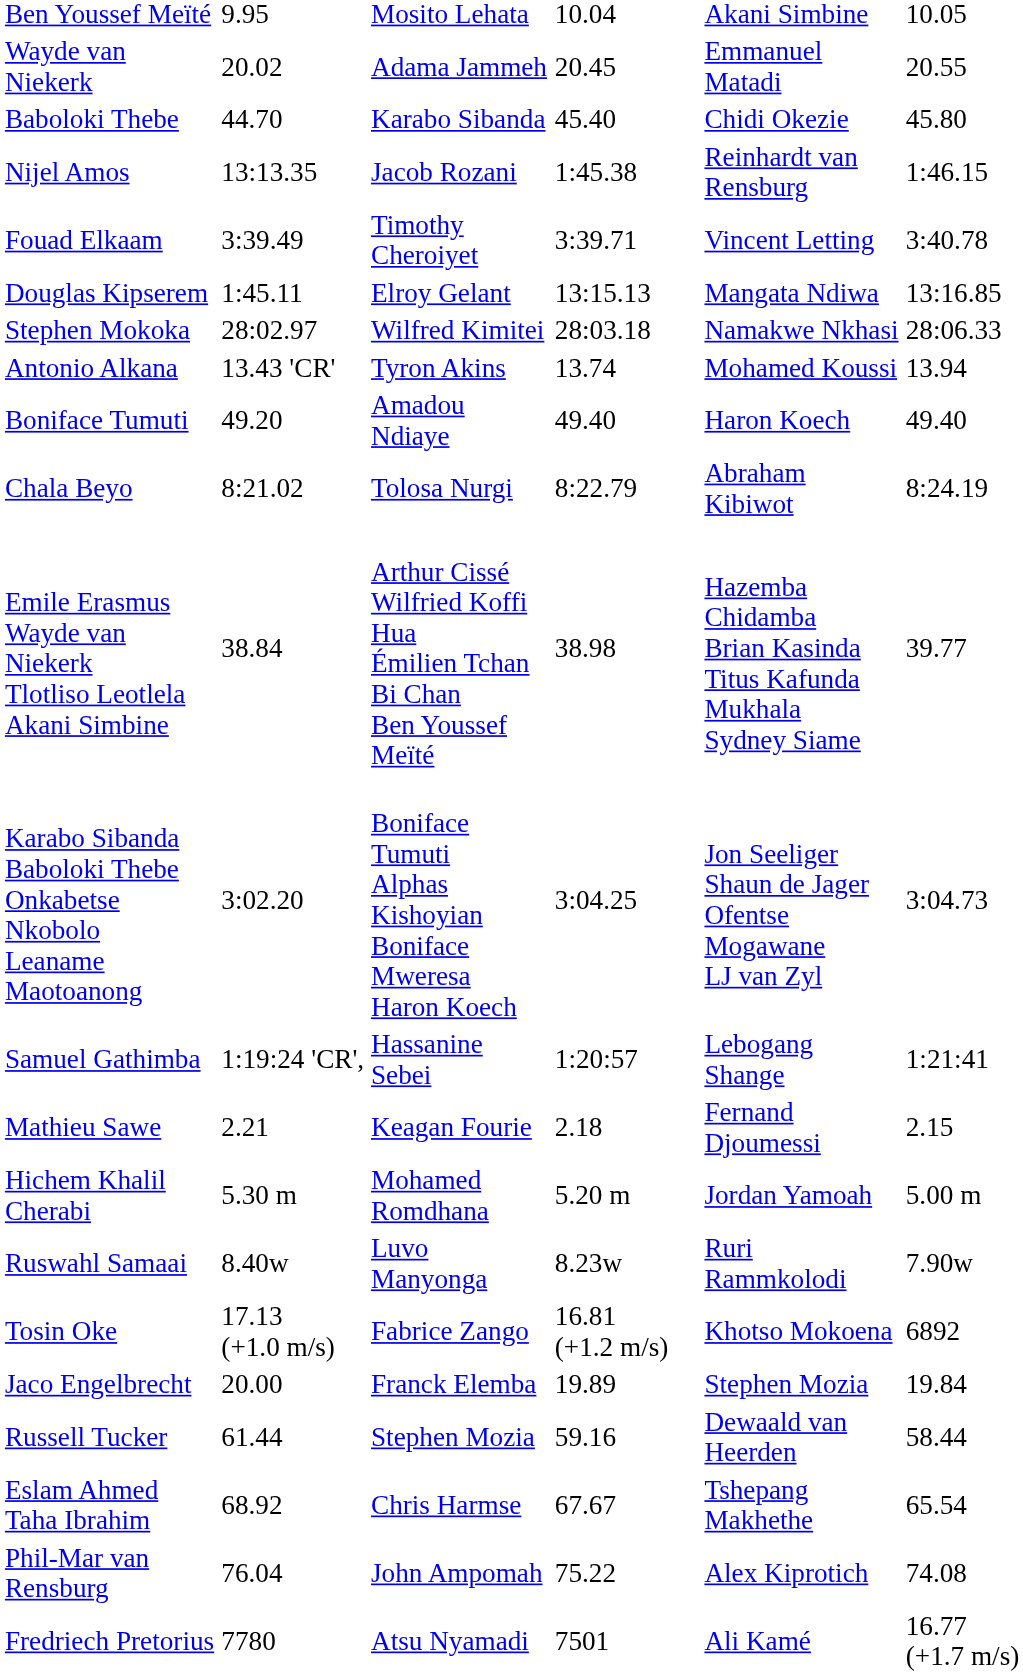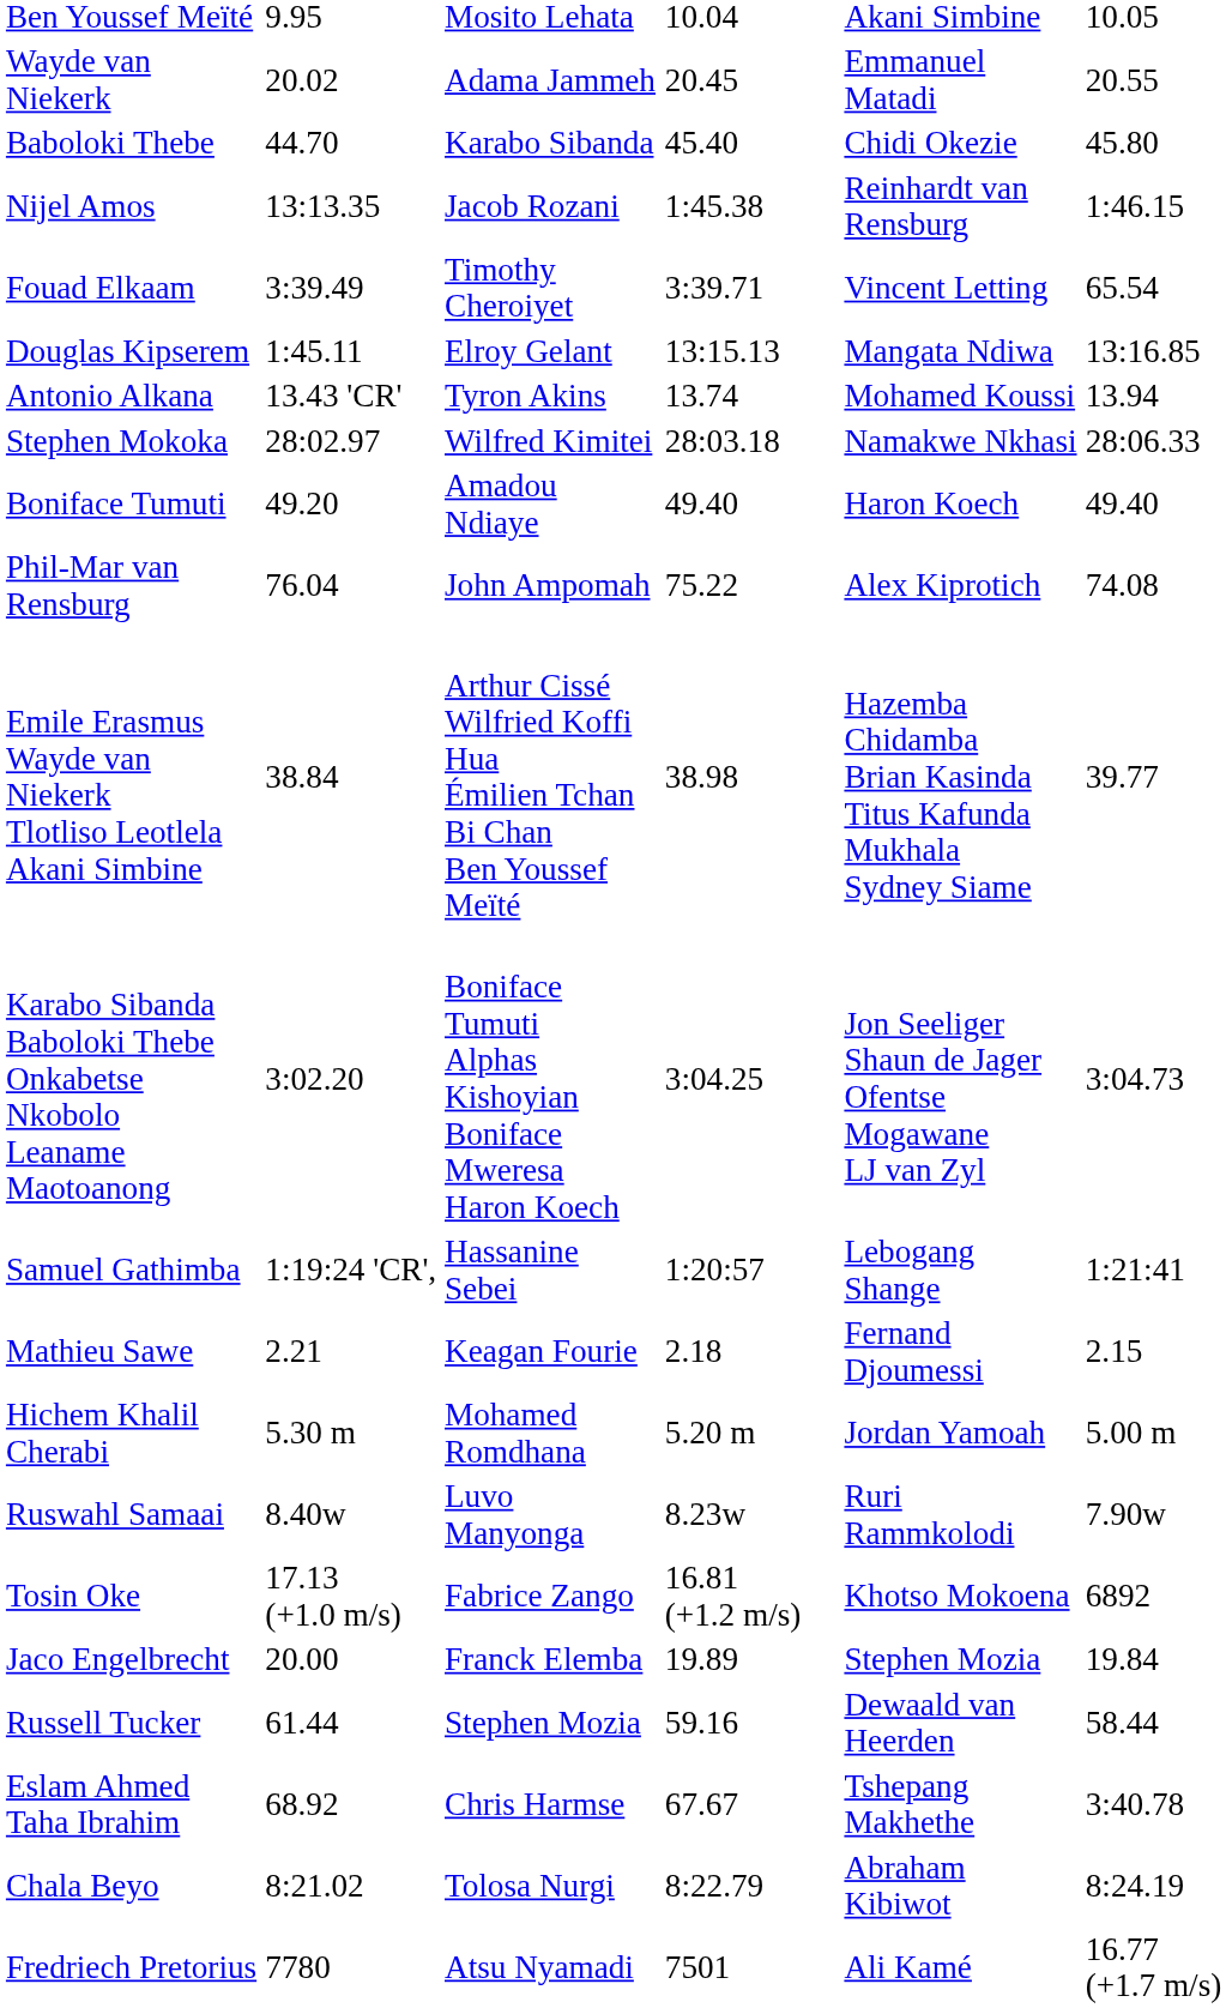Fouad Elkaam | column 7: 3:40.78 -> 65.54
rows swapped: Stephen Mokoka <-> Antonio Alkana
rows swapped: Chala Beyo <-> Phil-Mar van Rensburg
Eslam Ahmed Taha Ibrahim | column 7: 65.54 -> 3:40.78
